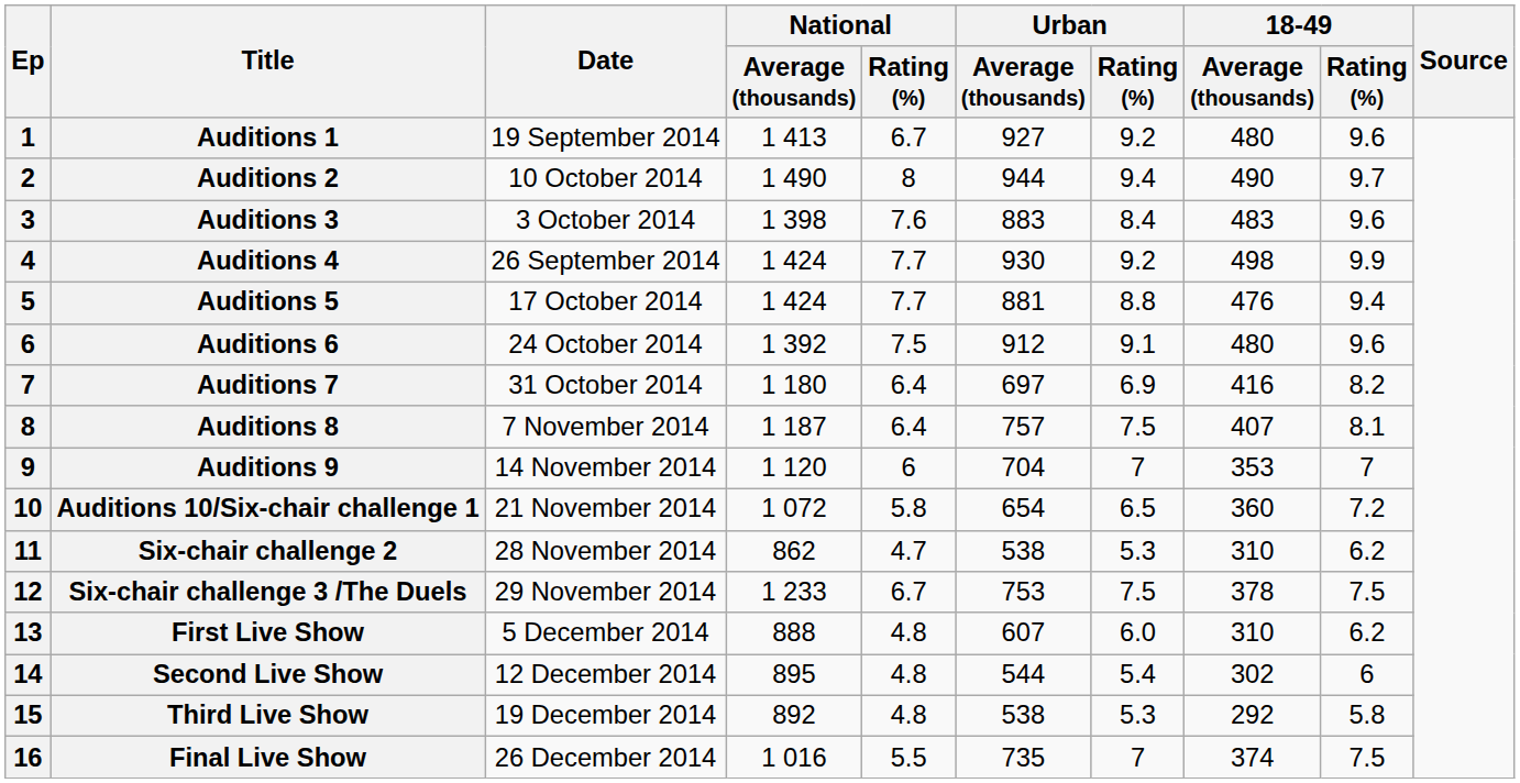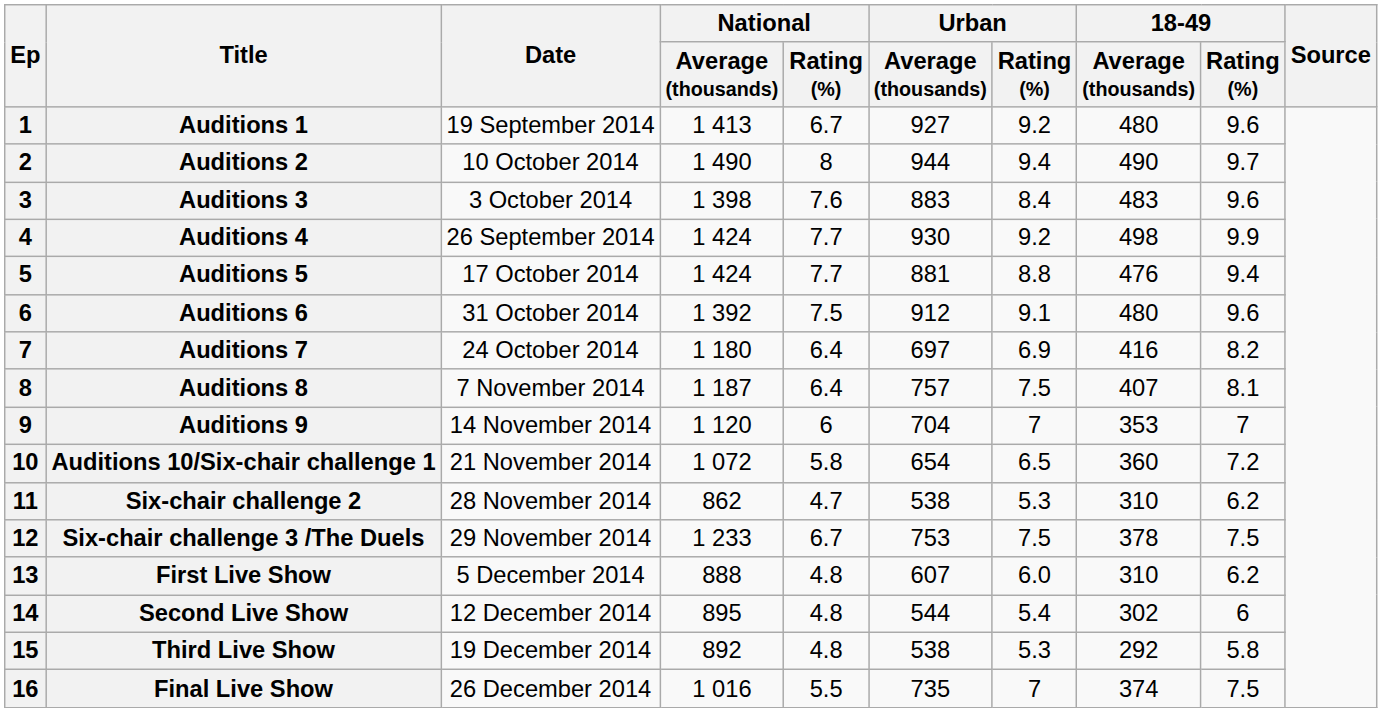Auditions 6 | Date: 24 October 2014 -> 31 October 2014
Auditions 7 | Date: 31 October 2014 -> 24 October 2014
